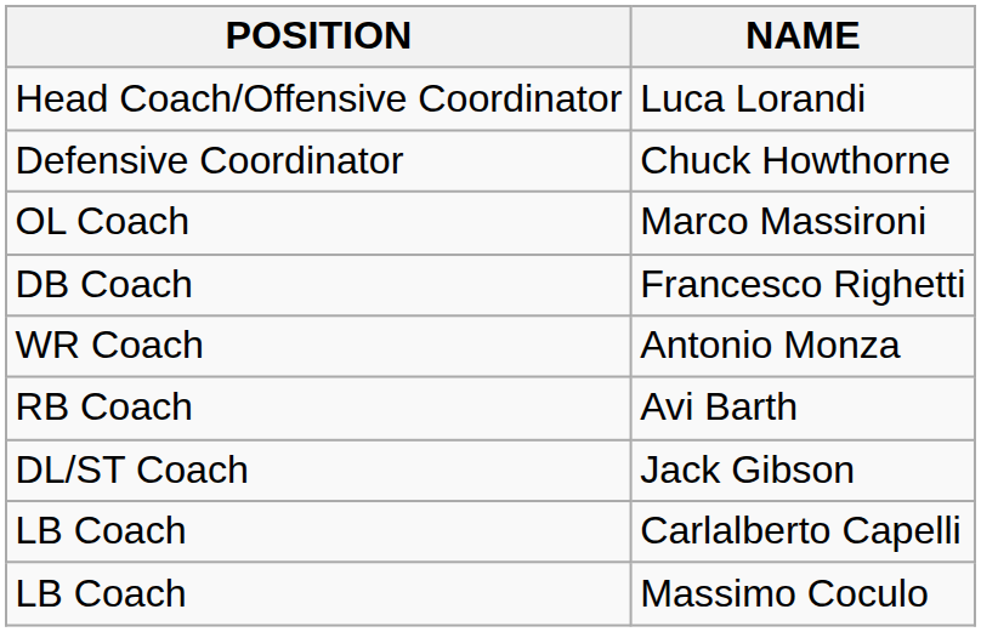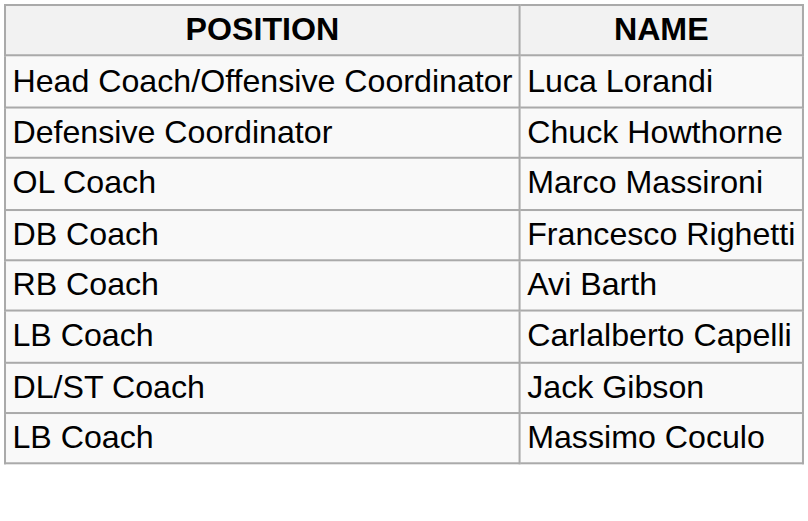- row: WR Coach | Antonio Monza
rows swapped: Carlalberto Capelli <-> Jack Gibson
